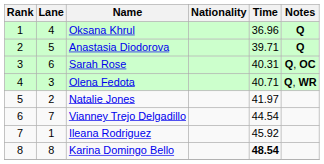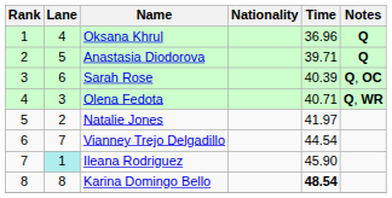Sarah Rose | Time: 40.31 -> 40.39
Ileana Rodriguez | Lane: no background -> paleturquoise background
Ileana Rodriguez | Time: 45.92 -> 45.90
